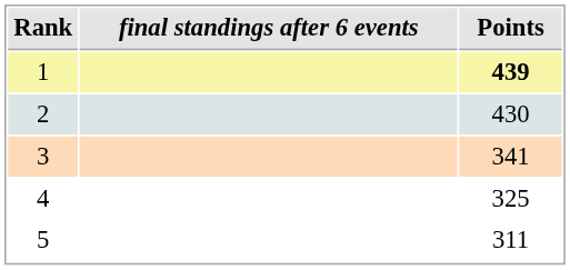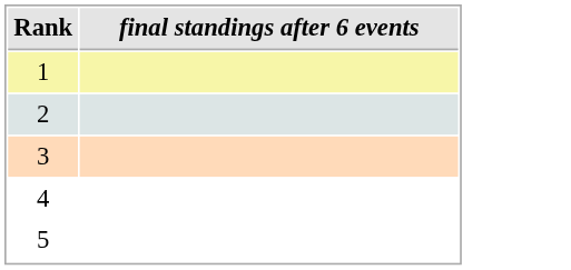- column: Points | 439 | 430 | 341 | 325 | 311
